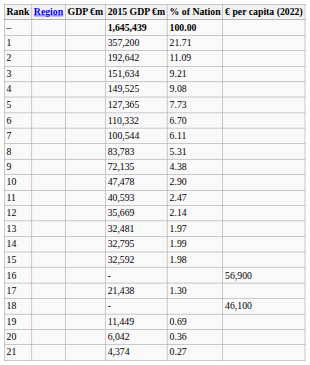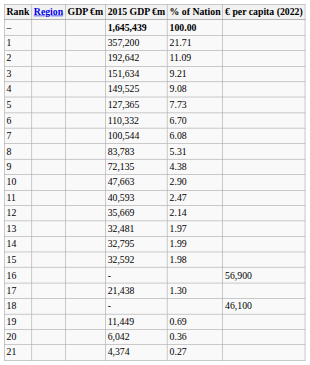7 | % of Nation: 6.11 -> 6.08
10 | 2015 GDP €m: 47,478 -> 47,663
